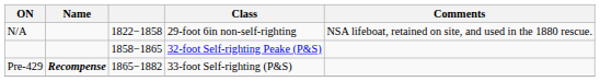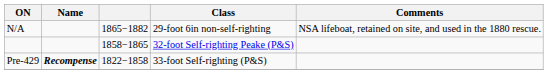N/A | column 3: 1822−1858 -> 1865−1882
Pre-429 | column 3: 1865−1882 -> 1822−1858
